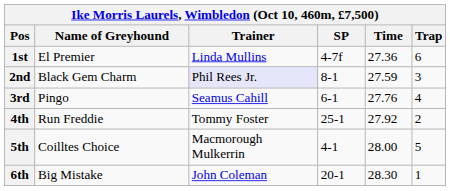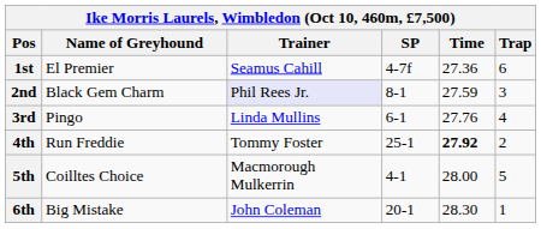1st | Trainer: Linda Mullins -> Seamus Cahill
3rd | Trainer: Seamus Cahill -> Linda Mullins
4th | Time: normal -> bold
